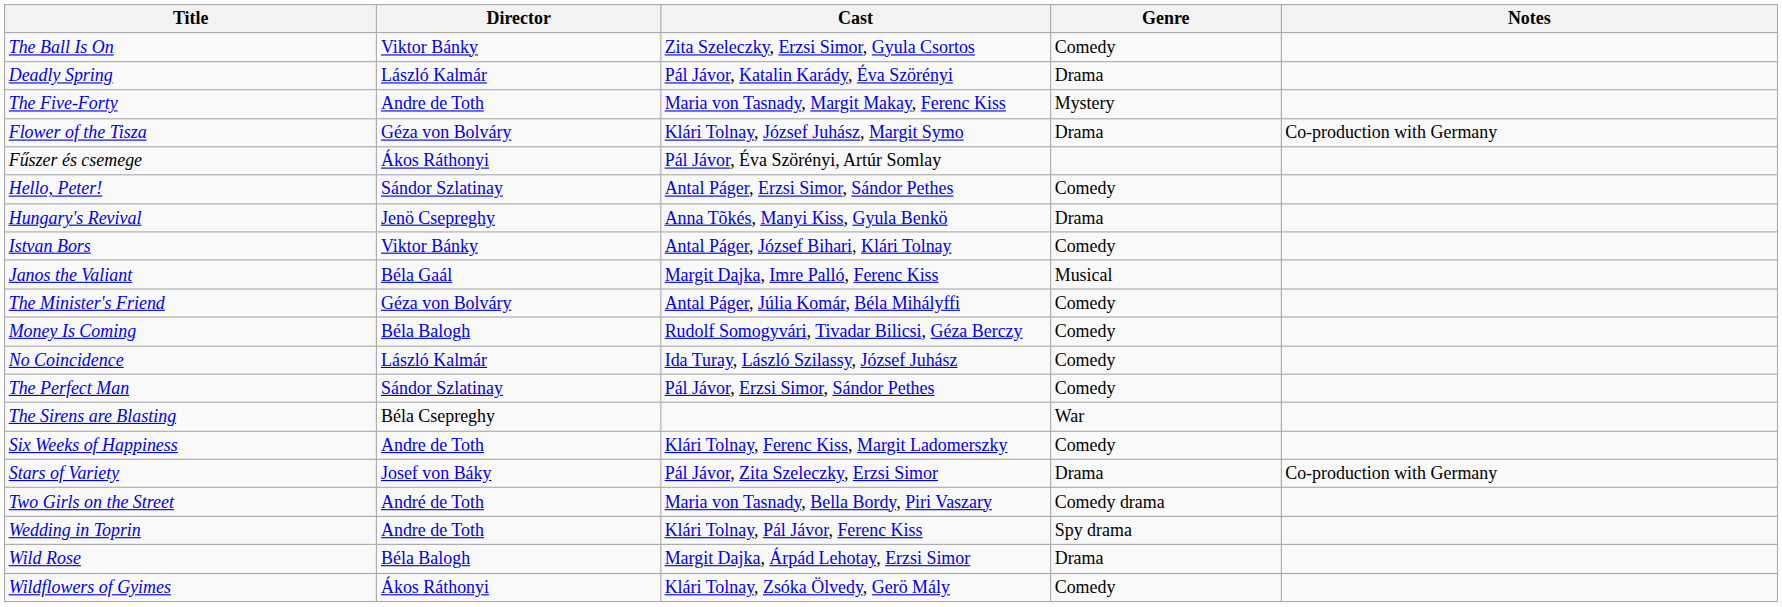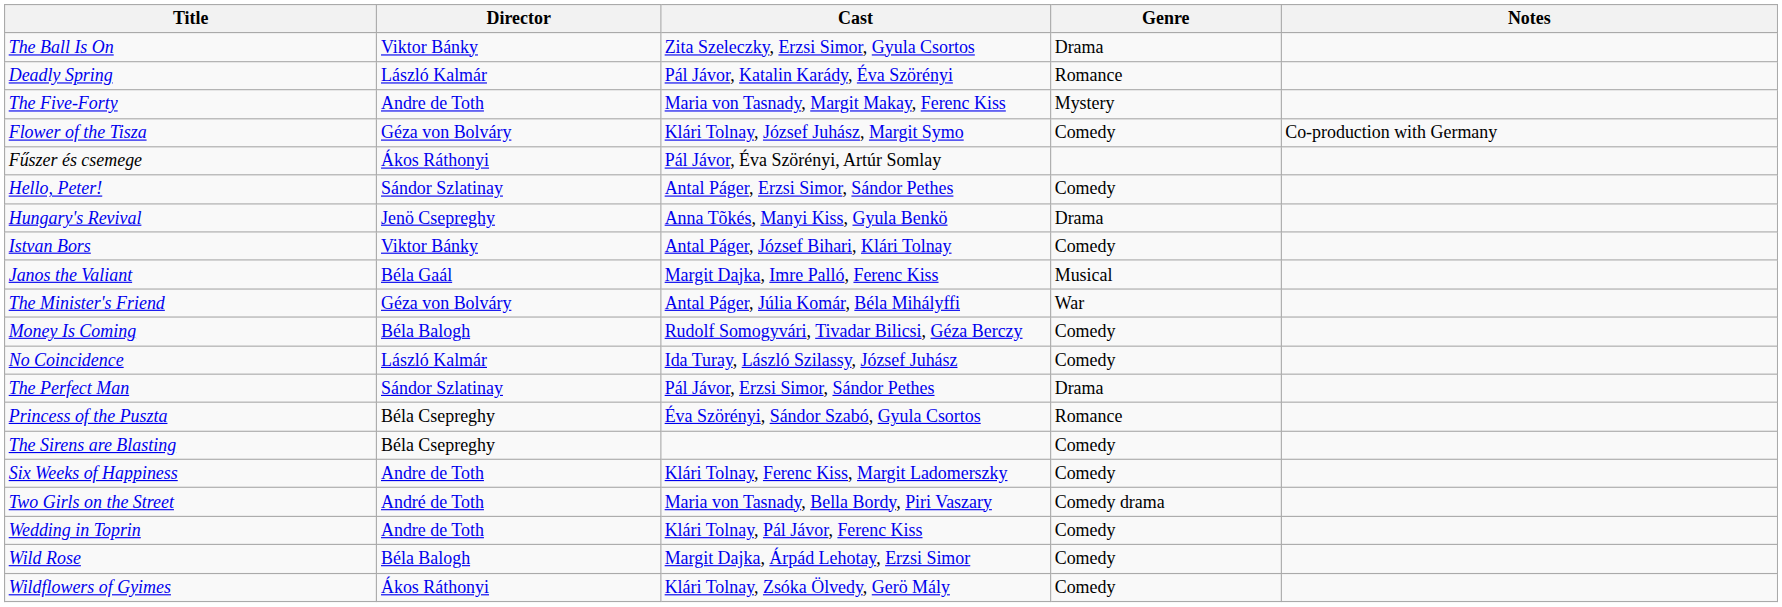The Ball Is On | Genre: Comedy -> Drama
Deadly Spring | Genre: Drama -> Romance
Flower of the Tisza | Genre: Drama -> Comedy
The Minister's Friend | Genre: Comedy -> War
The Perfect Man | Genre: Comedy -> Drama
+ row: Princess of the Puszta | Béla Csepreghy | Éva Szörényi, Sándor Szabó, Gyula Csortos | Romance
The Sirens are Blasting | Genre: War -> Comedy
- row: Stars of Variety | Josef von Báky | Pál Jávor, Zita Szeleczky, Erzsi Simor | Drama | Co-production with Germany
Wedding in Toprin | Genre: Spy drama -> Comedy
Wild Rose | Genre: Drama -> Comedy
